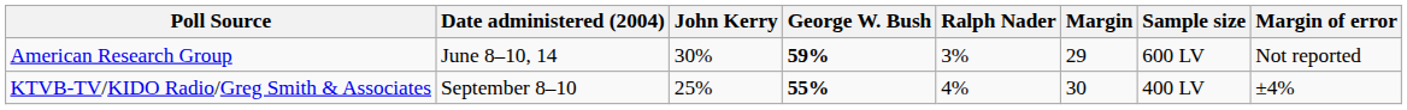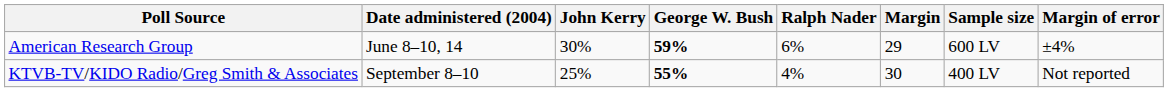American Research Group | Ralph Nader: 3% -> 6%
American Research Group | Margin of error: Not reported -> ±4%
KTVB-TV/KIDO Radio/Greg Smith & Associates | Margin of error: ±4% -> Not reported
